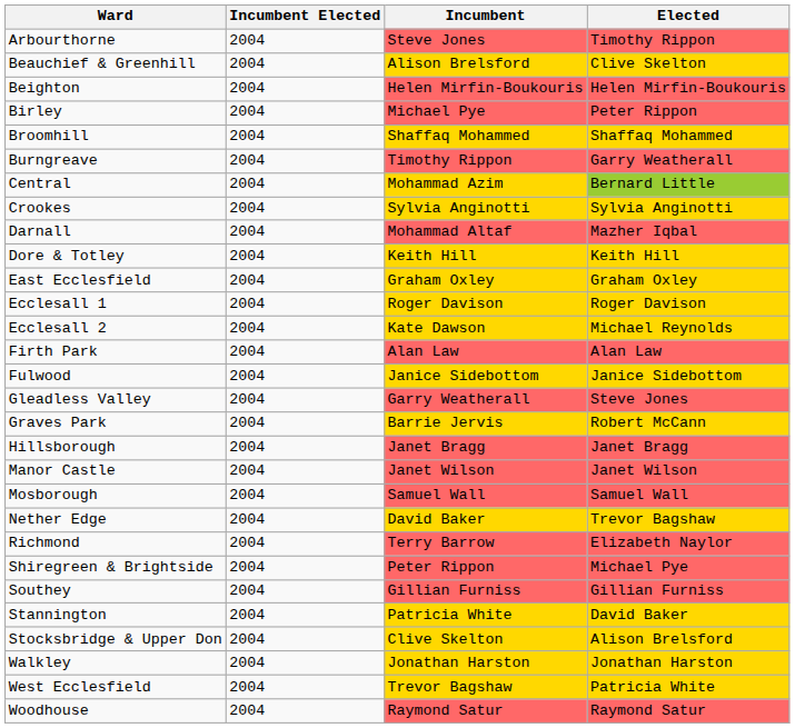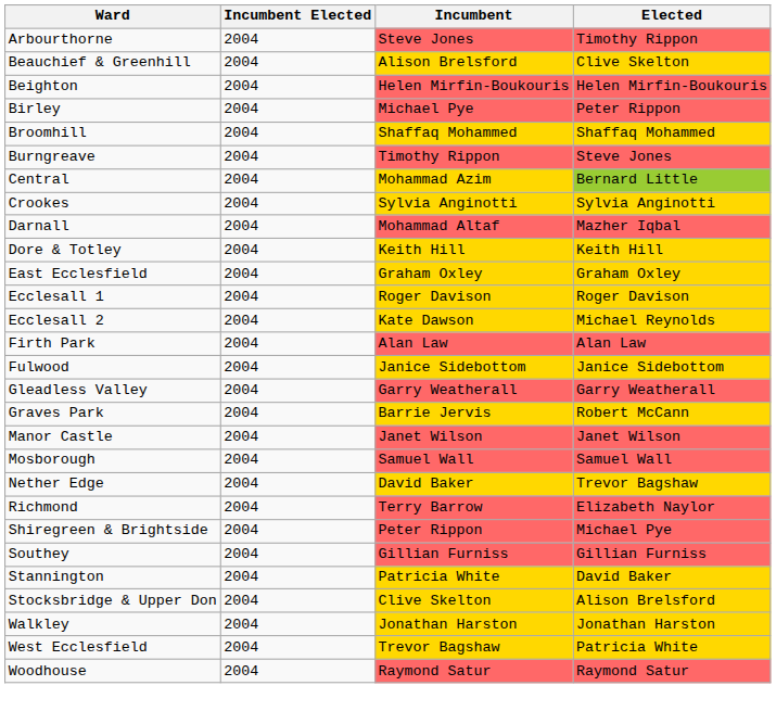Burngreave | Elected: Garry Weatherall -> Steve Jones
Gleadless Valley | Elected: Steve Jones -> Garry Weatherall
- row: Hillsborough | 2004 | Janet Bragg | Janet Bragg
